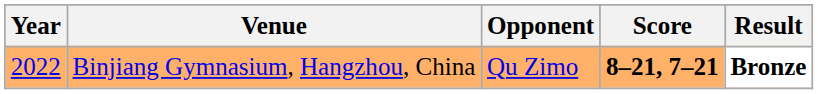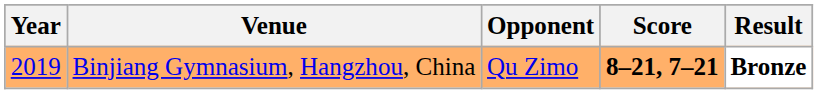Binjiang Gymnasium, Hangzhou, China | Year: 2022 -> 2019
